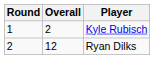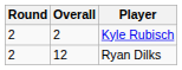Kyle Rubisch | Round: 1 -> 2
